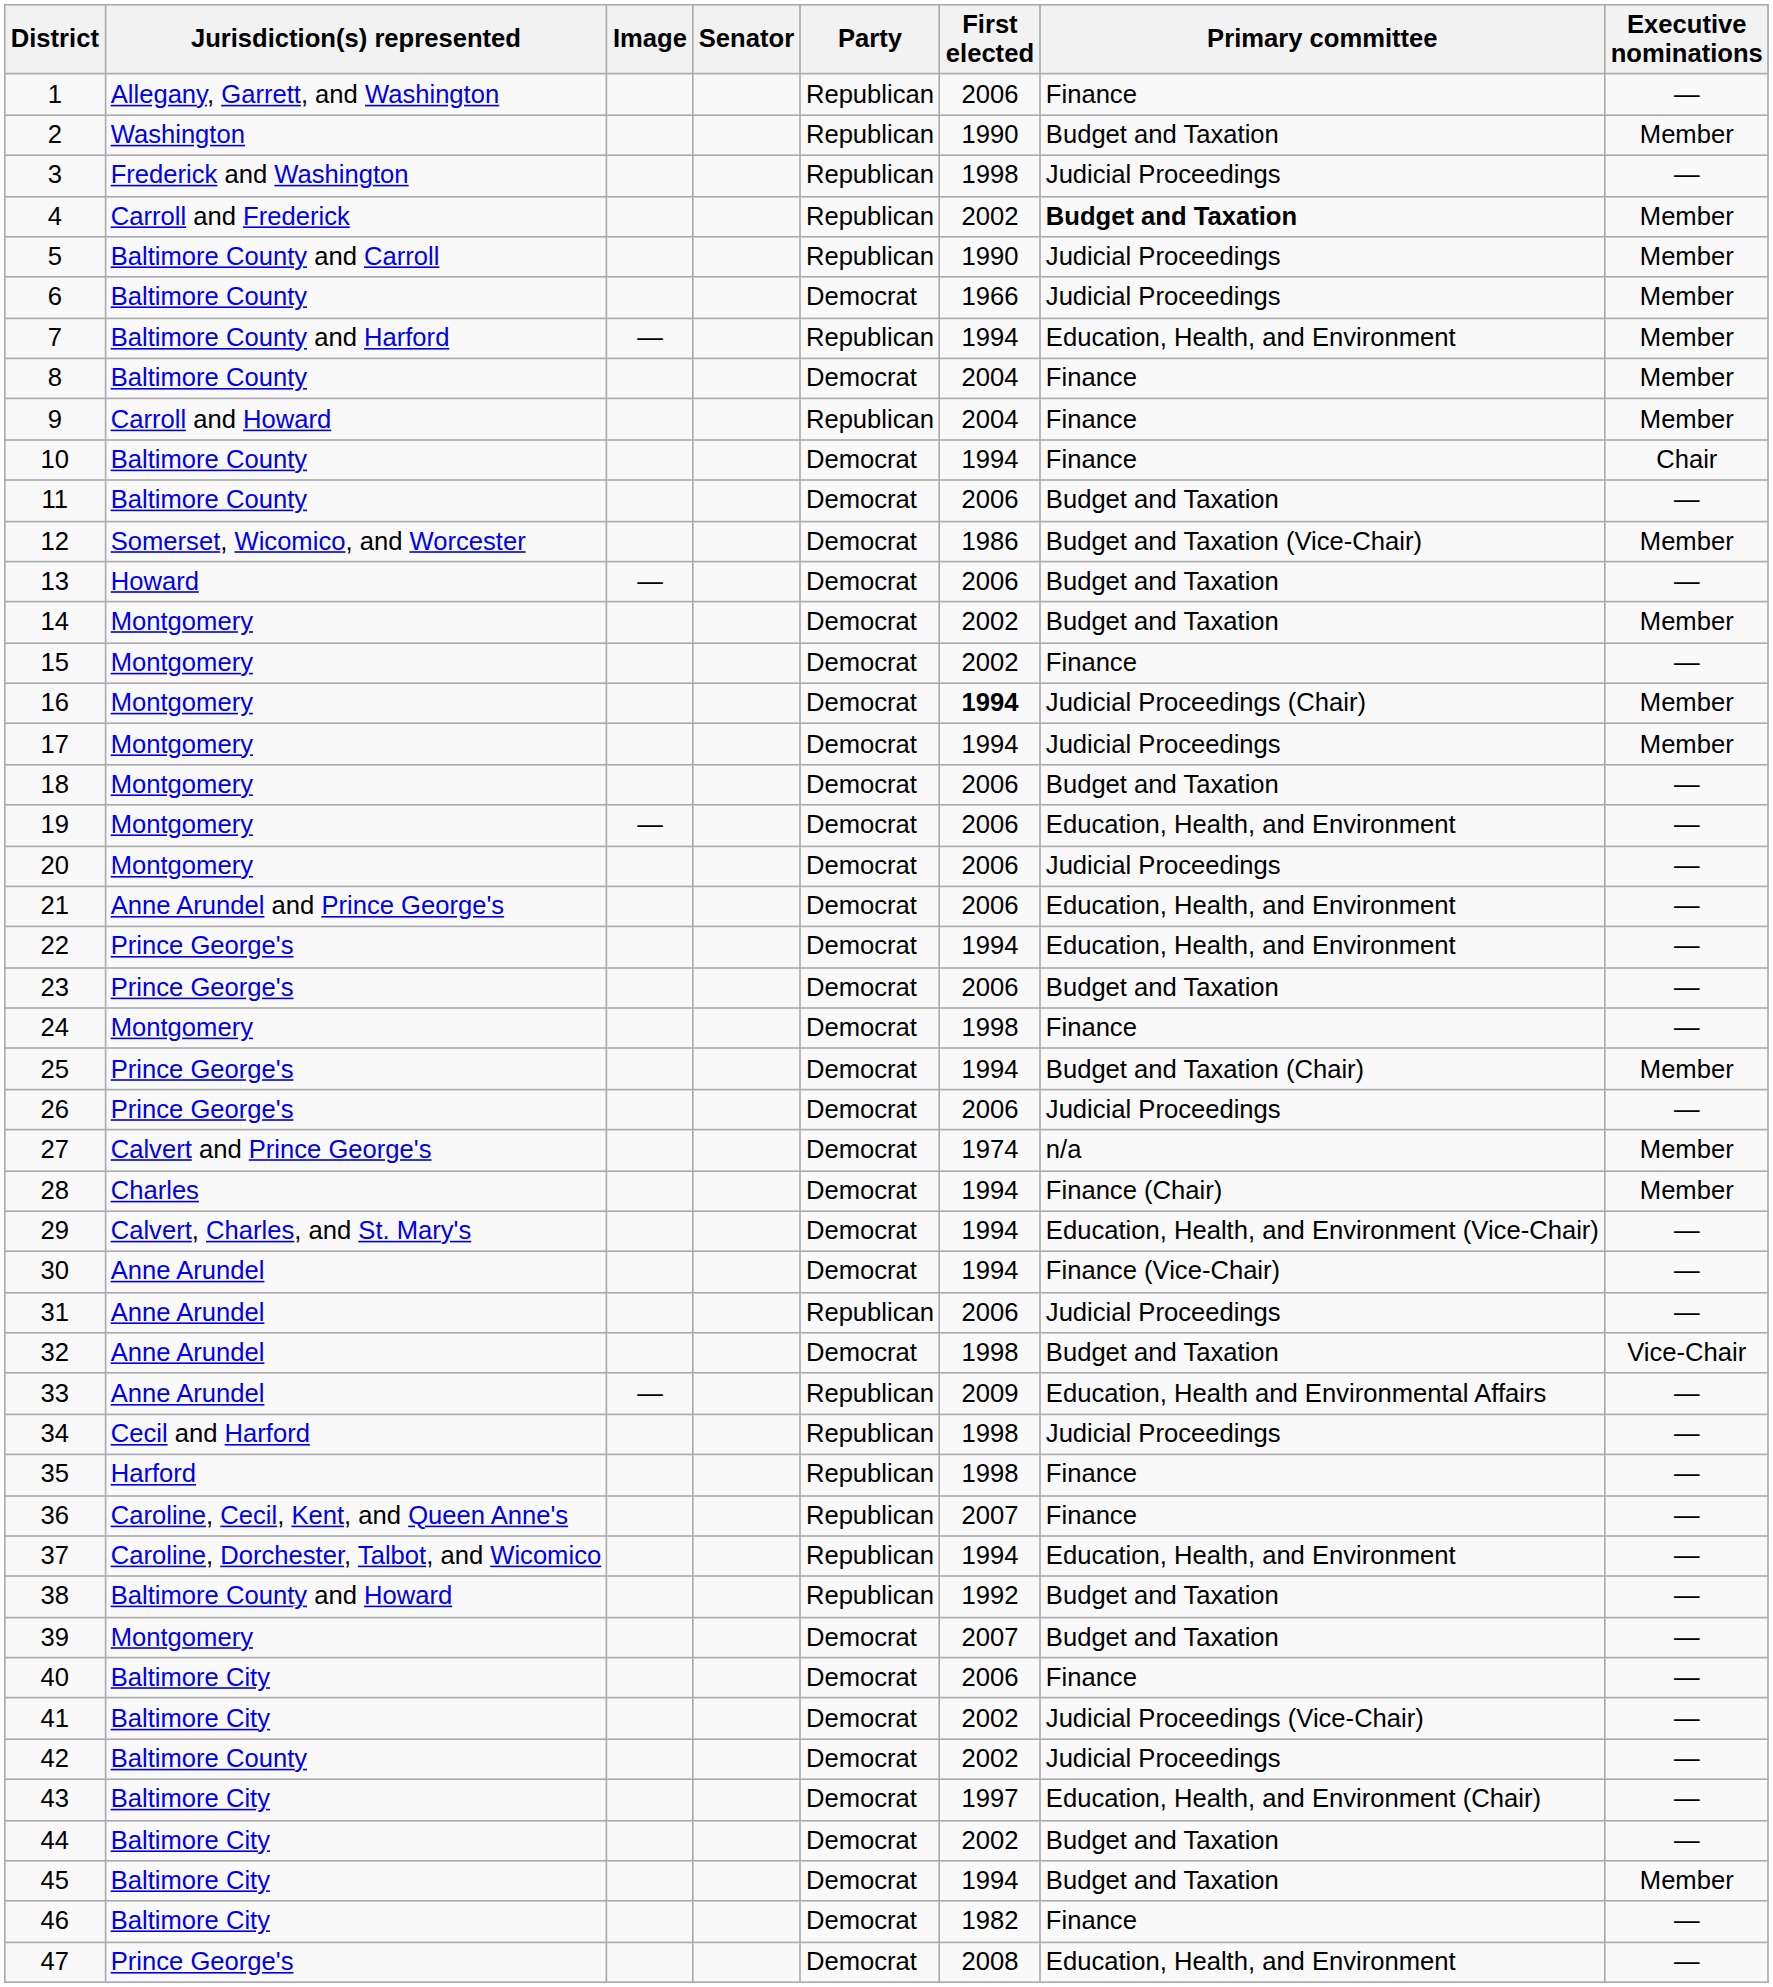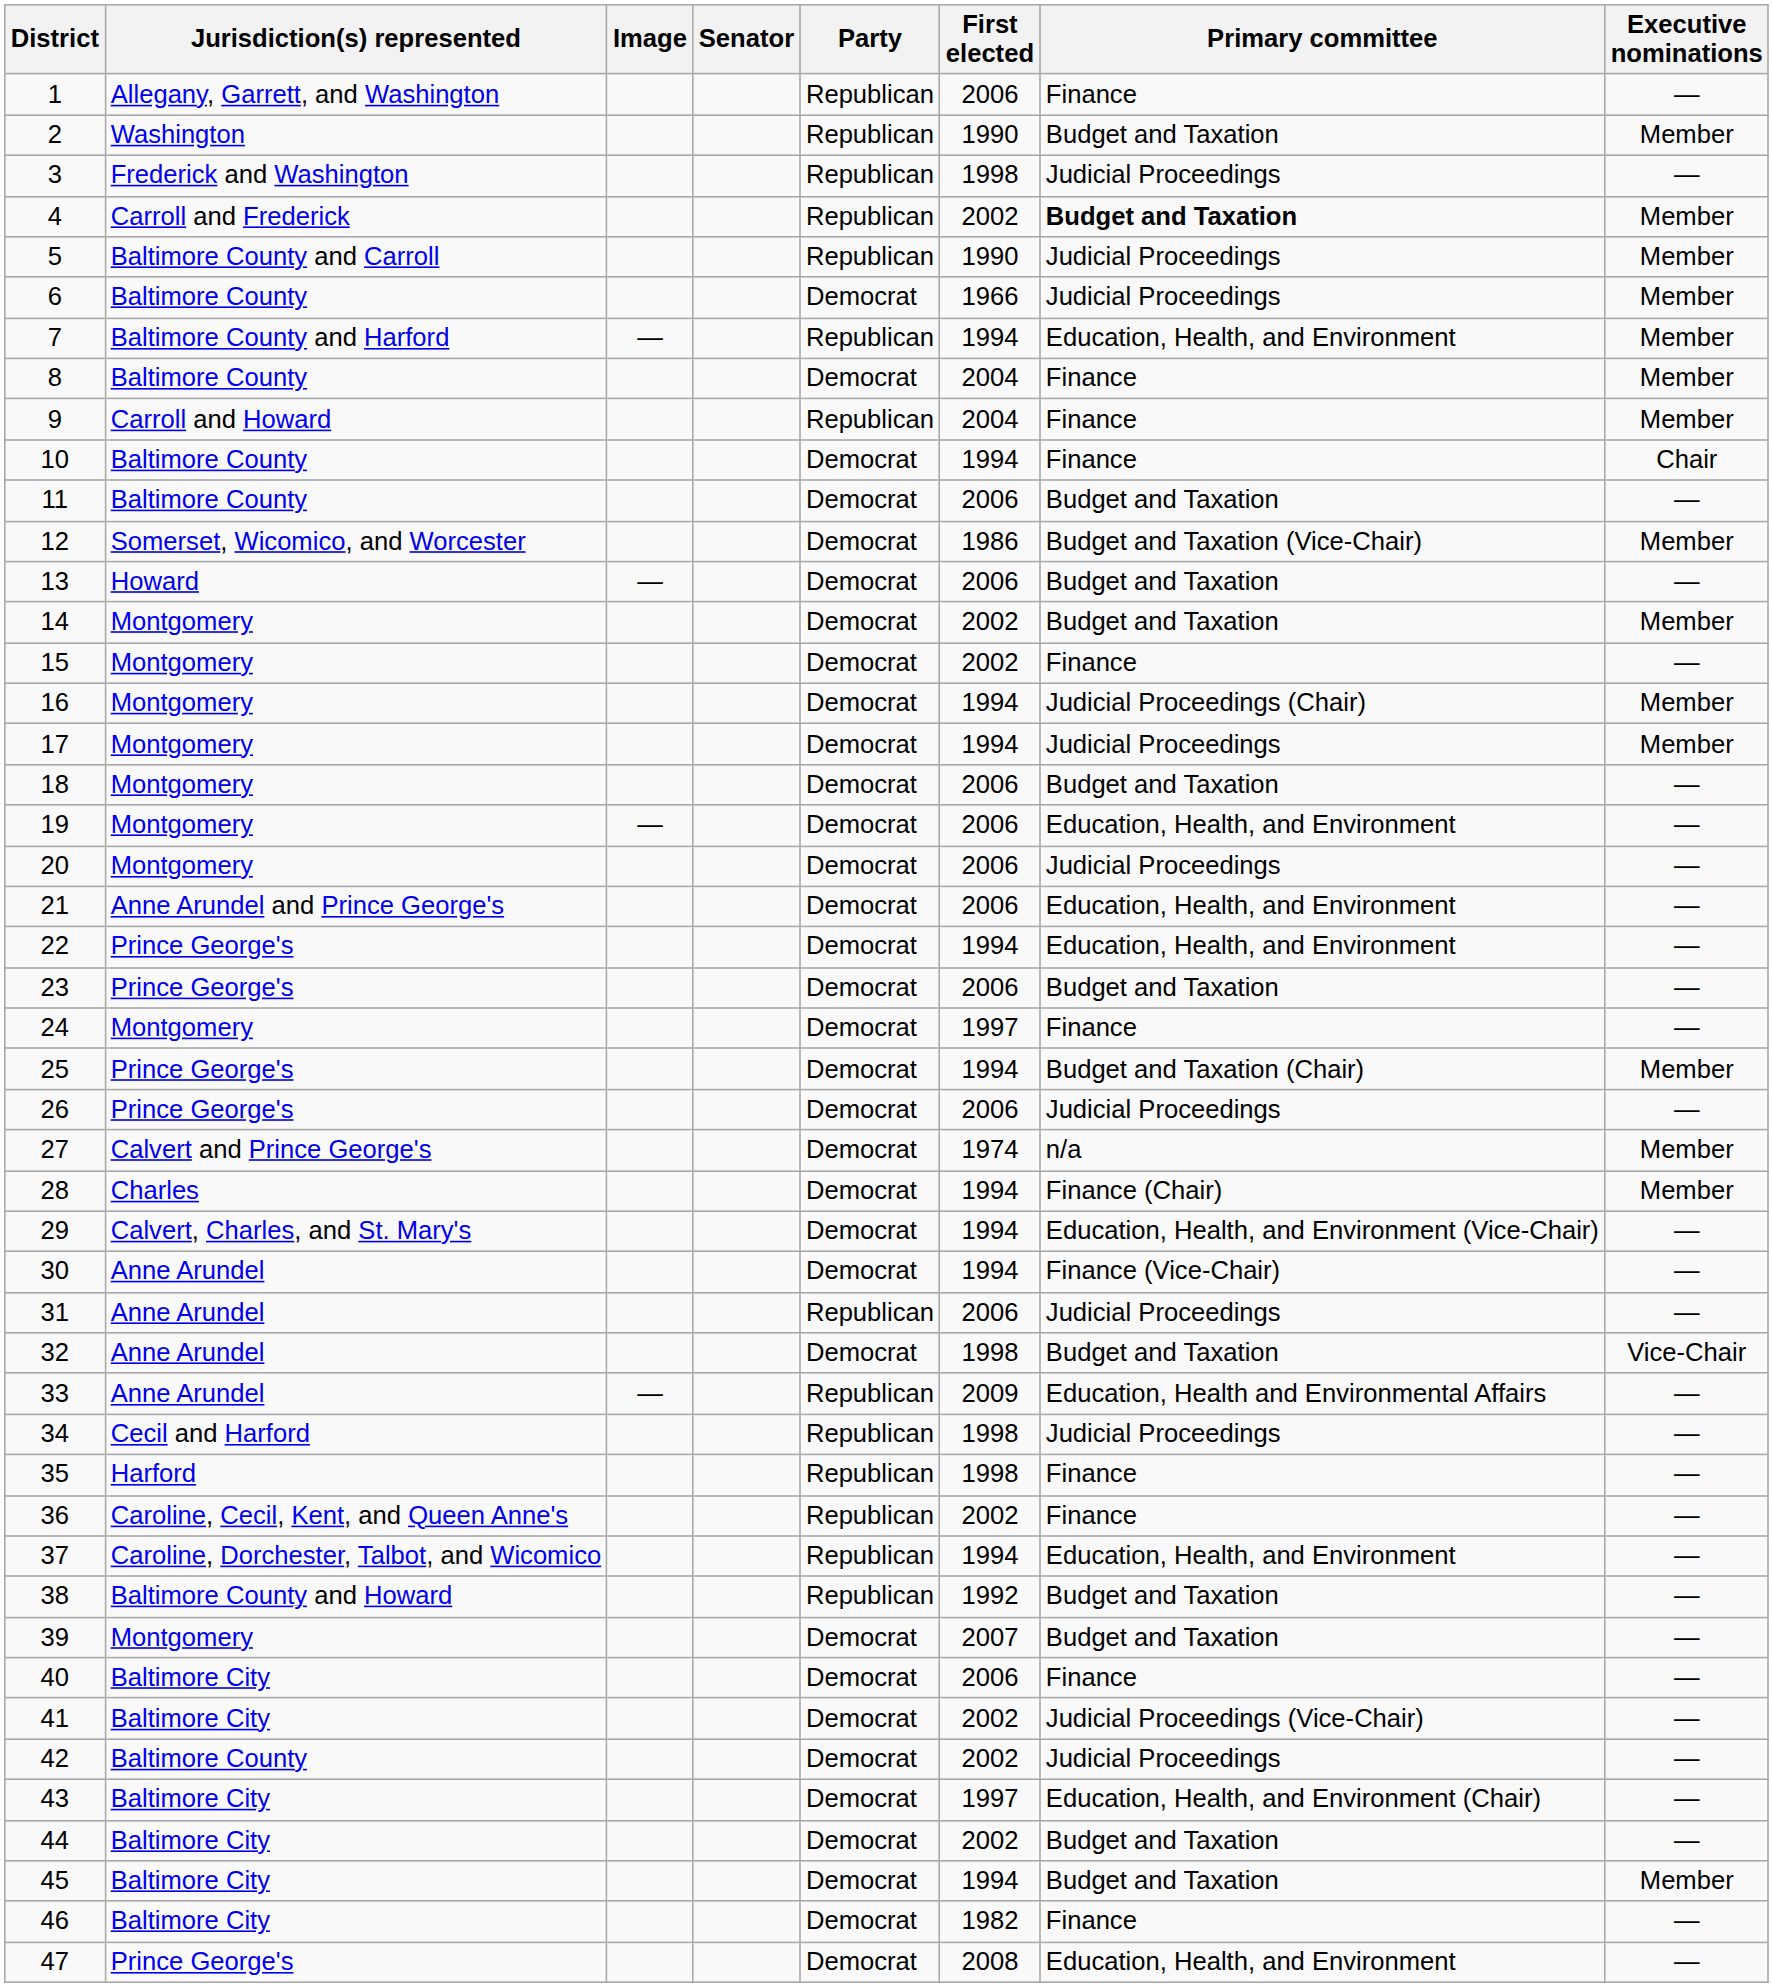16 | First elected: bold -> normal
24 | First elected: 1998 -> 1997
36 | First elected: 2007 -> 2002
